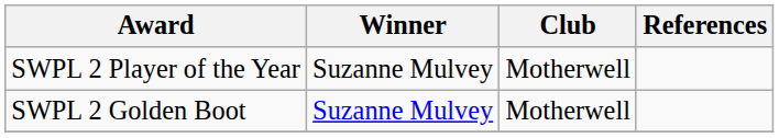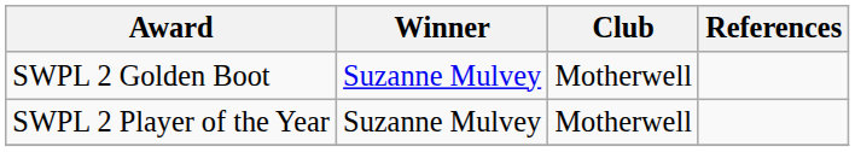rows swapped: SWPL 2 Golden Boot <-> SWPL 2 Player of the Year
